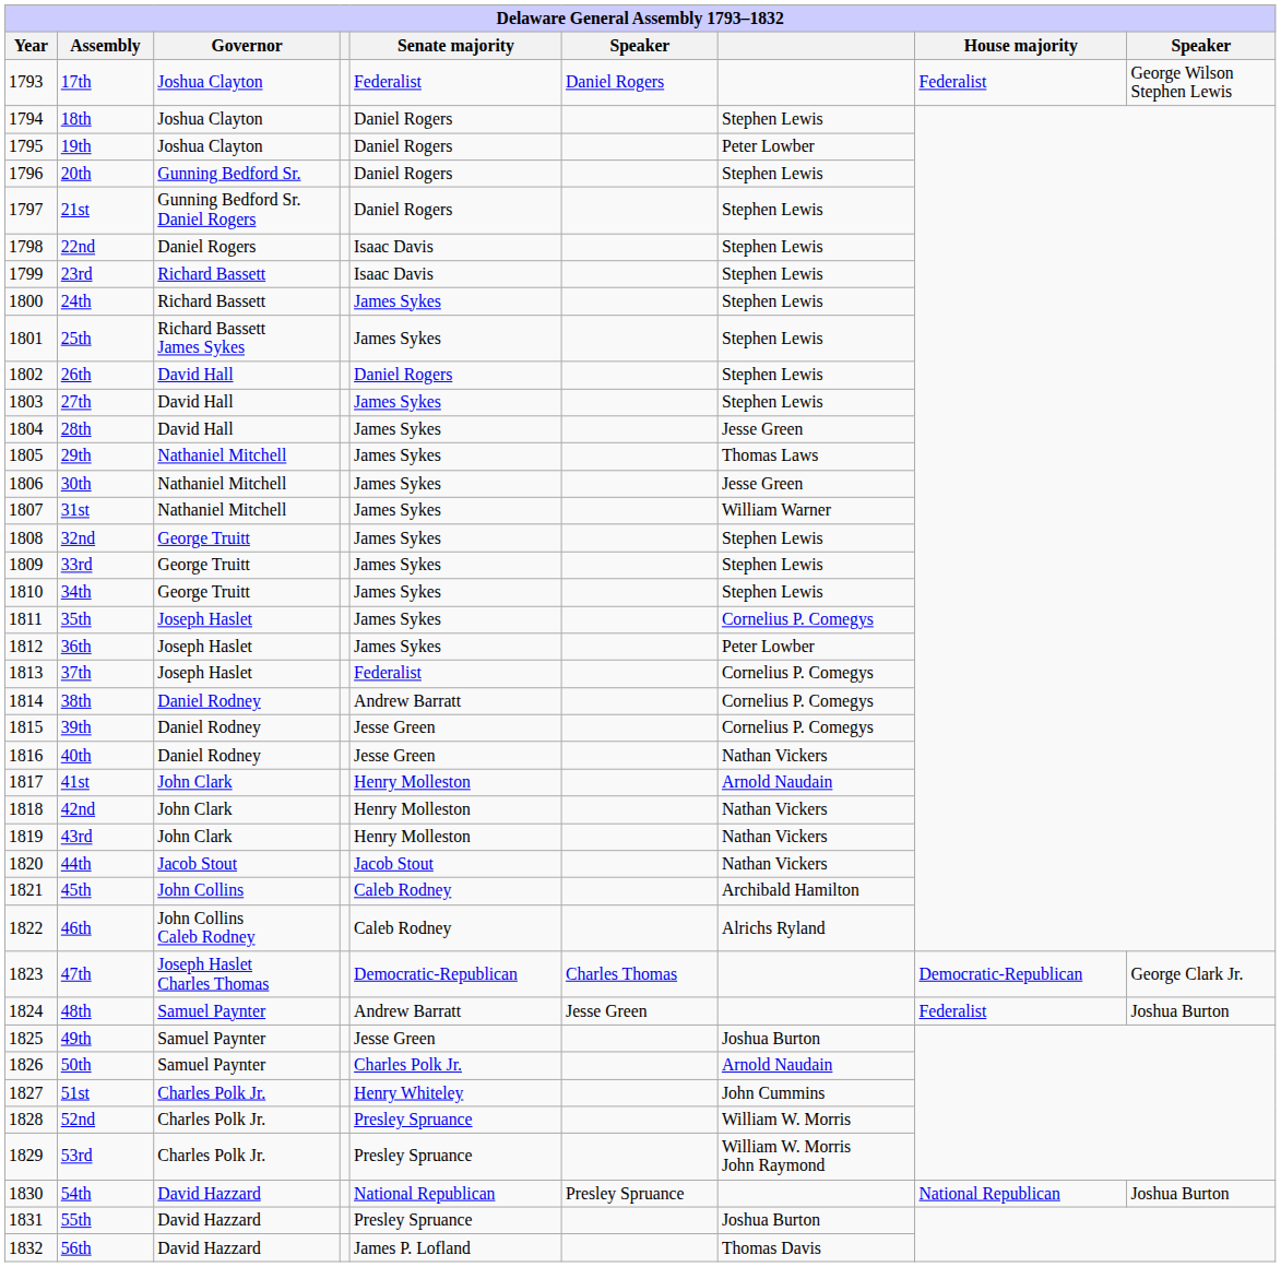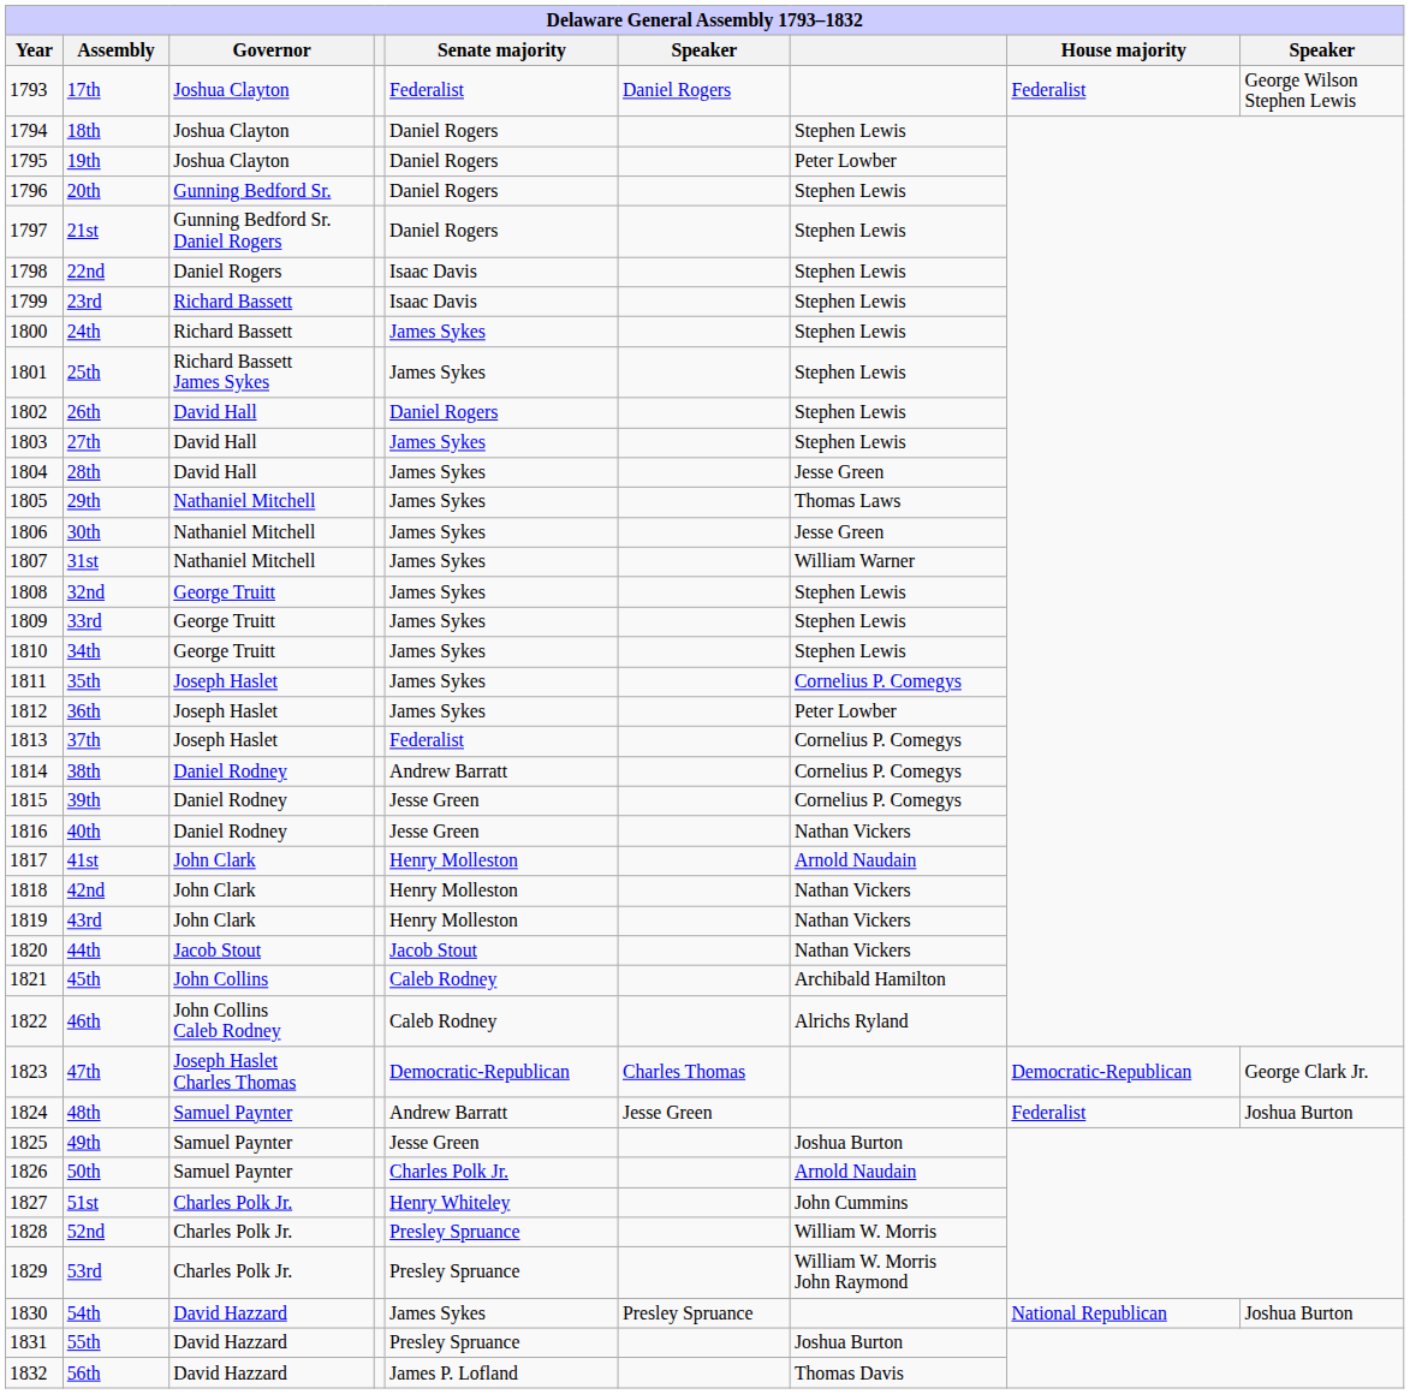54th | Senate majority: National Republican -> James Sykes
